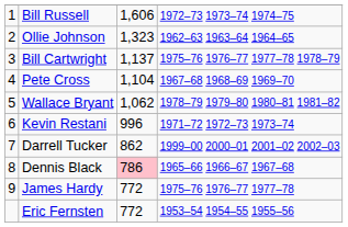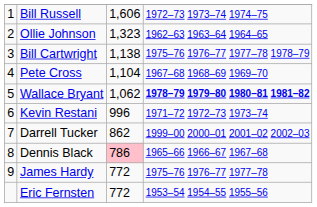Bill Cartwright | column 3: 1,137 -> 1,138
Wallace Bryant | column 4: normal -> bold
